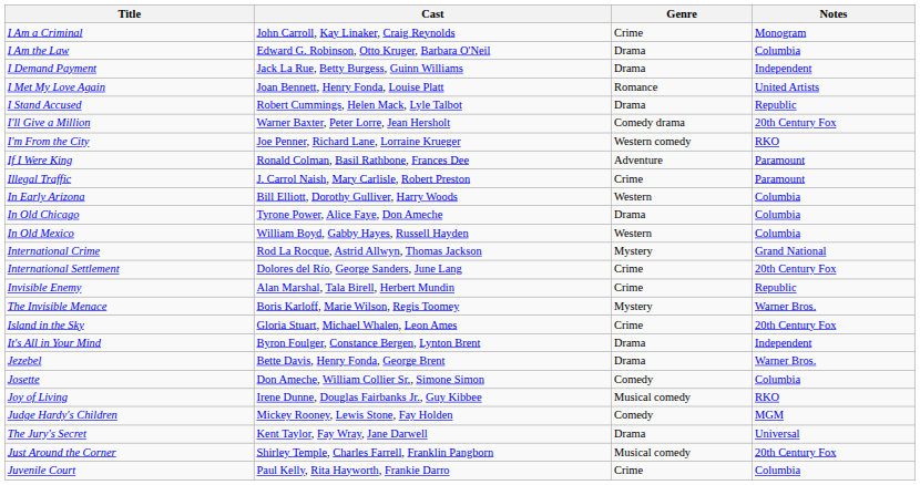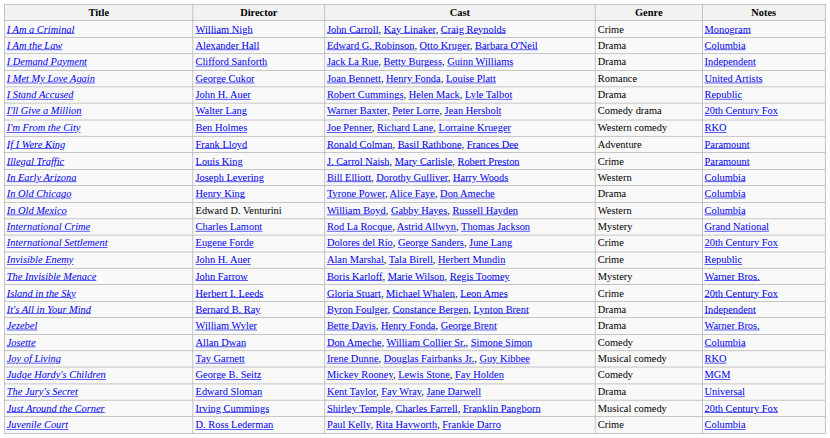+ column: Director | William Nigh | Alexander Hall | Clifford Sanforth | George Cukor | John H. Auer | Walter Lang | Ben Holmes | Frank Lloyd | Louis King | Joseph Levering | Henry King | Edward D. Venturini | Charles Lamont | Eugene Forde | John H. Auer | John Farrow | Herbert I. Leeds | Bernard B. Ray | William Wyler | Allan Dwan | Tay Garnett | George B. Seitz | Edward Sloman | Irving Cummings | D. Ross Lederman
